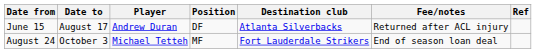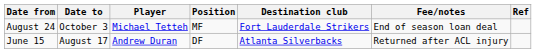rows swapped: June 15 <-> August 24
